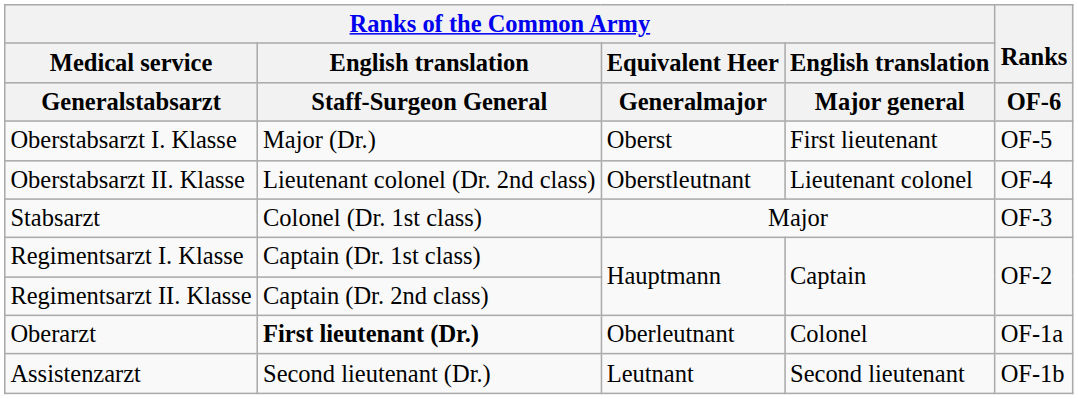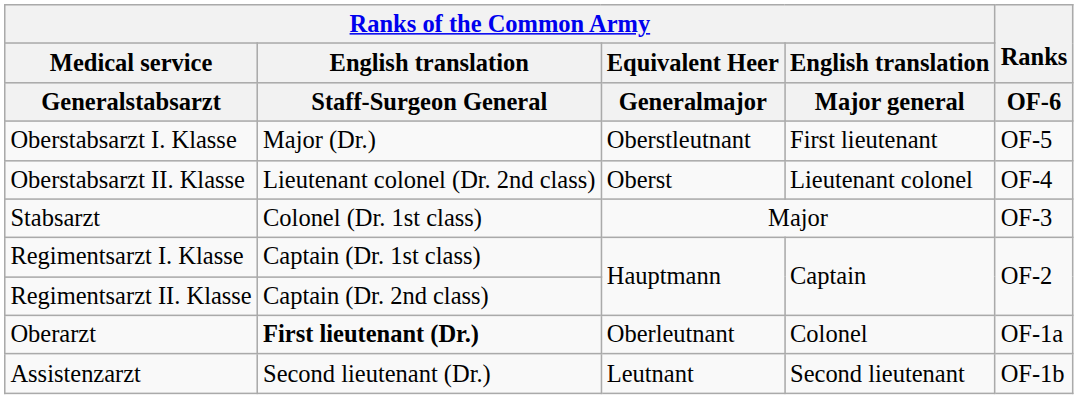Oberstabsarzt I. Klasse | Ranks of the Common Army / Equivalent Heer / Generalmajor: Oberst -> Oberstleutnant
Oberstabsarzt II. Klasse | Ranks of the Common Army / Equivalent Heer / Generalmajor: Oberstleutnant -> Oberst
